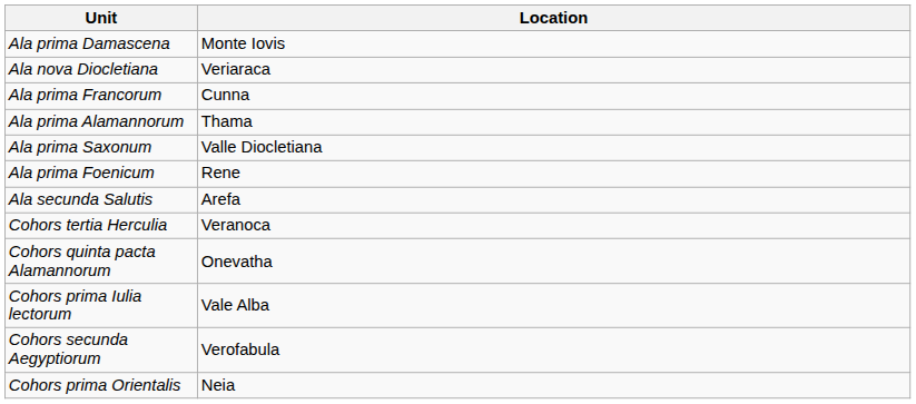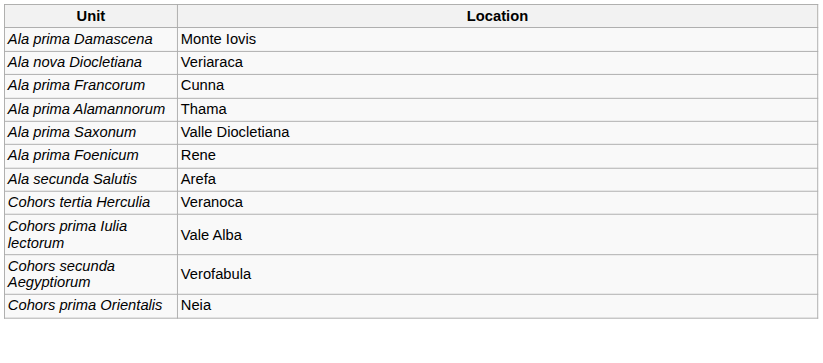- row: Cohors quinta pacta Alamannorum | Onevatha
